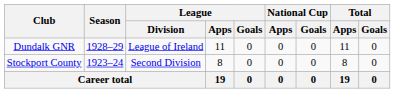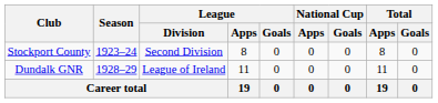rows swapped: Stockport County <-> Dundalk GNR
